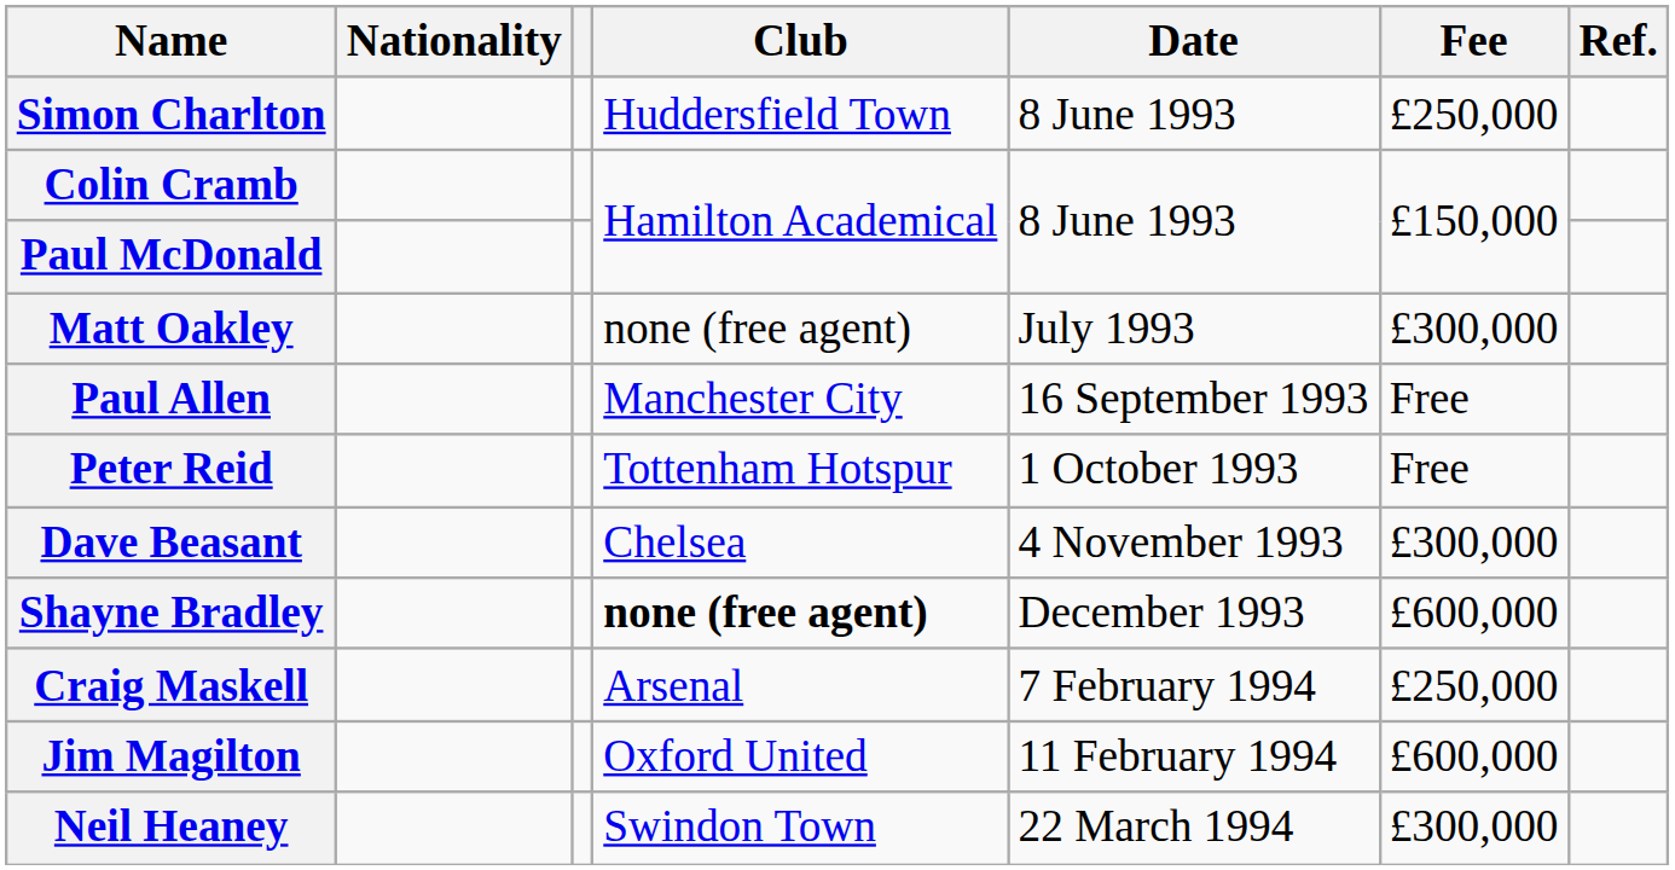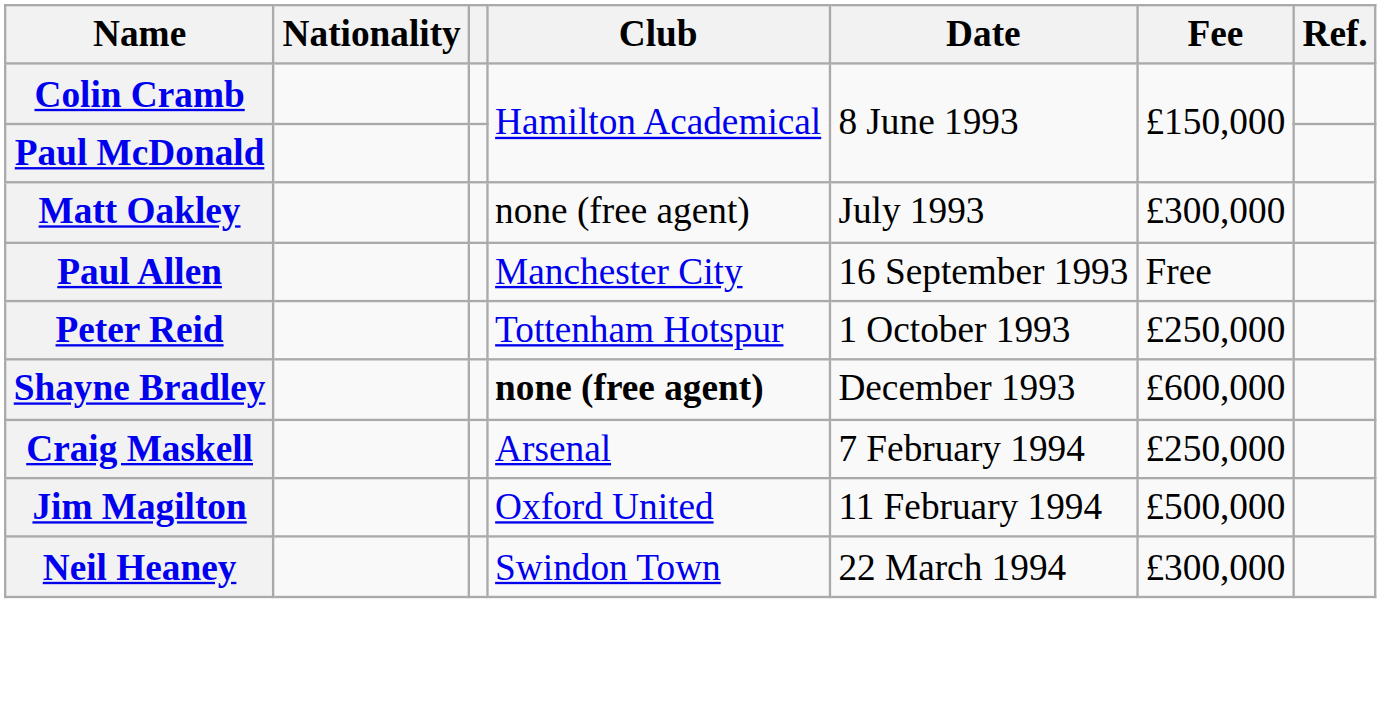- row: Simon Charlton | Huddersfield Town | 8 June 1993 | £250,000
Peter Reid | Fee: Free -> £250,000
- row: Dave Beasant | Chelsea | 4 November 1993 | £300,000
Jim Magilton | Fee: £600,000 -> £500,000
